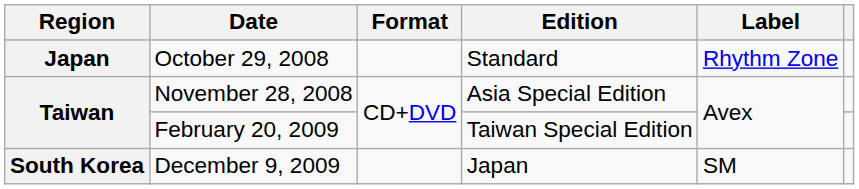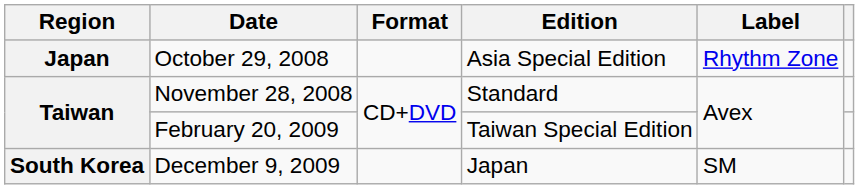October 29, 2008 | Edition: Standard -> Asia Special Edition
November 28, 2008 | Edition: Asia Special Edition -> Standard
